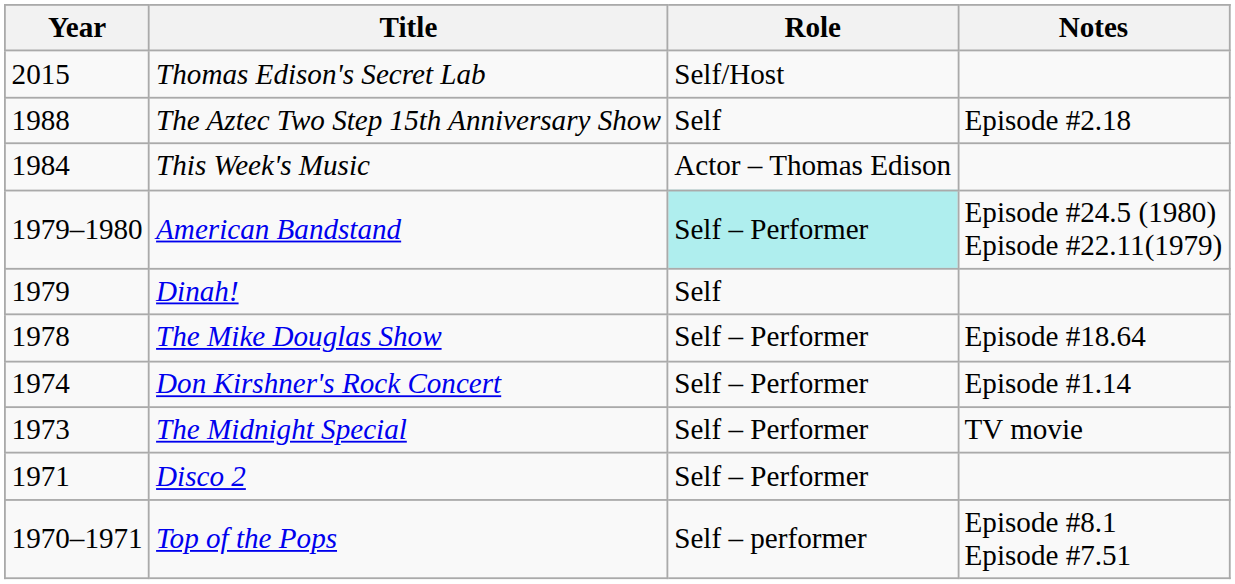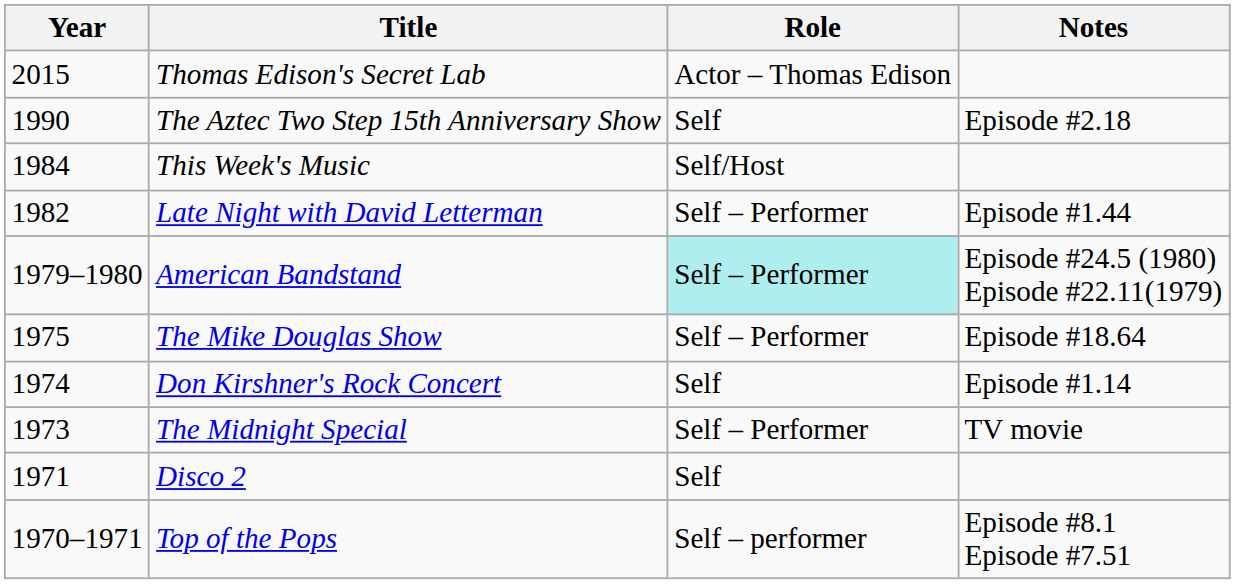Thomas Edison's Secret Lab | Role: Self/Host -> Actor – Thomas Edison
The Aztec Two Step 15th Anniversary Show | Year: 1988 -> 1990
This Week's Music | Role: Actor – Thomas Edison -> Self/Host
+ row: 1982 | Late Night with David Letterman | Self – Performer | Episode #1.44
- row: 1979 | Dinah! | Self
The Mike Douglas Show | Year: 1978 -> 1975
Don Kirshner's Rock Concert | Role: Self – Performer -> Self
Disco 2 | Role: Self – Performer -> Self
